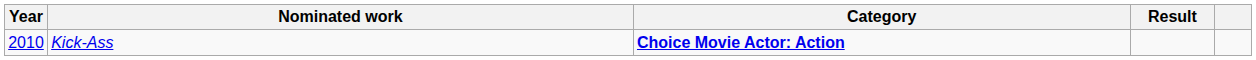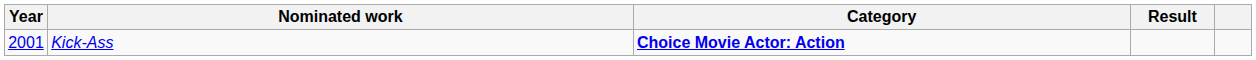Kick-Ass | Year: 2010 -> 2001
